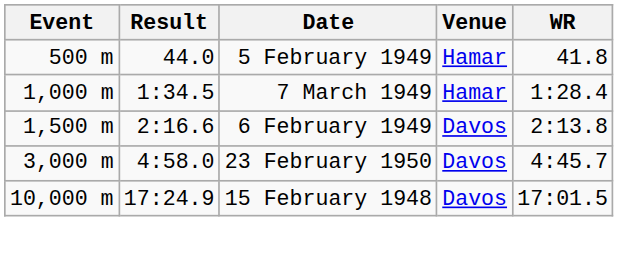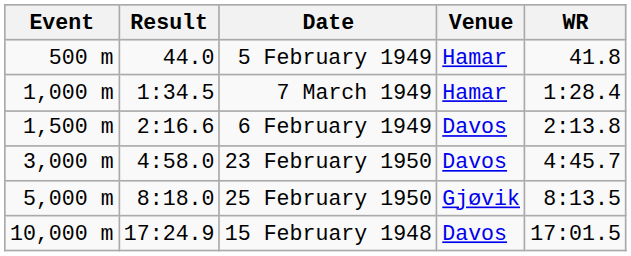+ row: 5,000 m | 8:18.0 | 25 February 1950 | Gjøvik | 8:13.5
